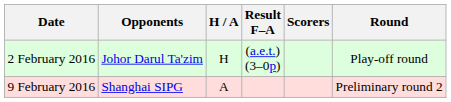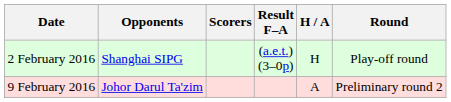columns swapped: H / A <-> Scorers
2 February 2016 | Opponents: Johor Darul Ta'zim -> Shanghai SIPG
9 February 2016 | Opponents: Shanghai SIPG -> Johor Darul Ta'zim
